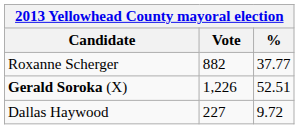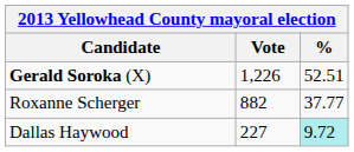rows swapped: Gerald Soroka (X) <-> Roxanne Scherger
Dallas Haywood | %: no background -> paleturquoise background
